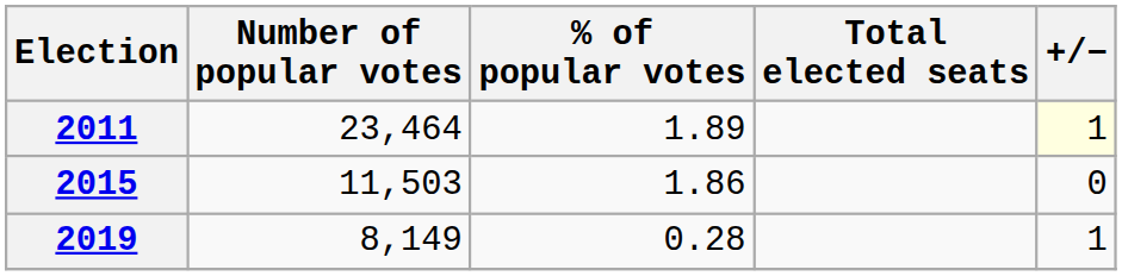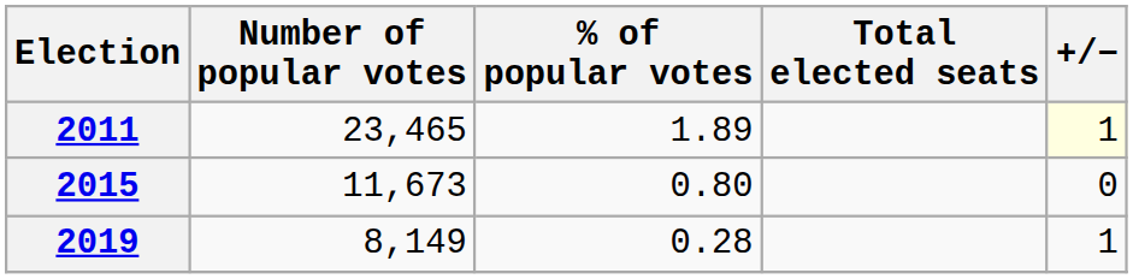2011 | Number of popular votes: 23,464 -> 23,465
2015 | Number of popular votes: 11,503 -> 11,673
2015 | % of popular votes: 1.86 -> 0.80
